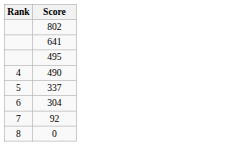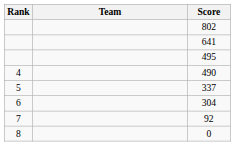+ column: Team
